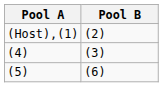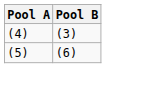- row: (Host),(1) | (2)
